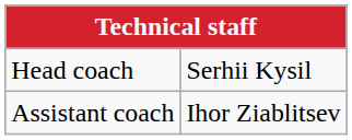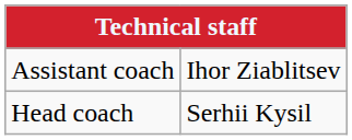rows swapped: Head coach <-> Assistant coach
